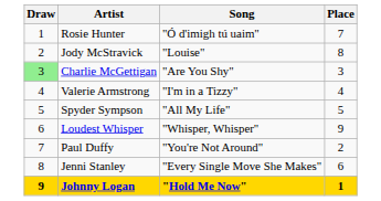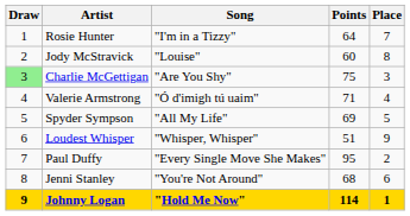+ column: Points | 64 | 60 | 75 | 71 | 69 | 51 | 95 | 68 | 114
Rosie Hunter | Song: "Ó d'imigh tú uaim" -> "I'm in a Tizzy"
Valerie Armstrong | Song: "I'm in a Tizzy" -> "Ó d'imigh tú uaim"
Paul Duffy | Song: "You're Not Around" -> "Every Single Move She Makes"
Jenni Stanley | Song: "Every Single Move She Makes" -> "You're Not Around"
